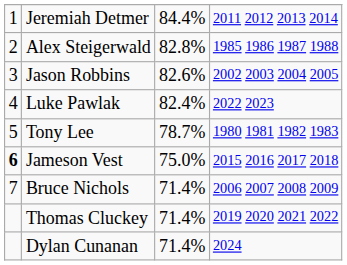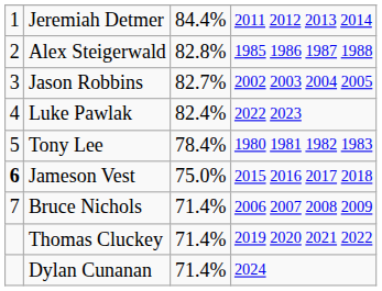Jason Robbins | column 3: 82.6% -> 82.7%
Tony Lee | column 3: 78.7% -> 78.4%
